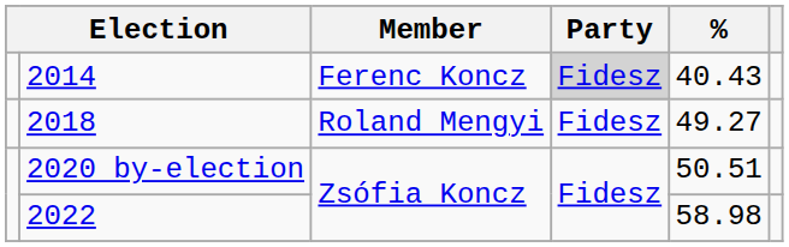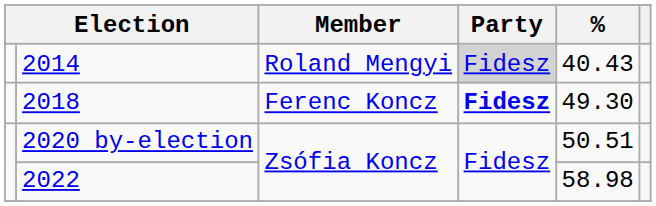2014 | Member: Ferenc Koncz -> Roland Mengyi
2018 | Member: Roland Mengyi -> Ferenc Koncz
2018 | Party: normal -> bold
2018 | %: 49.27 -> 49.30
